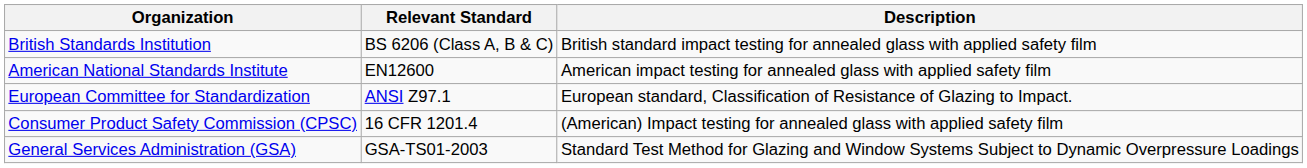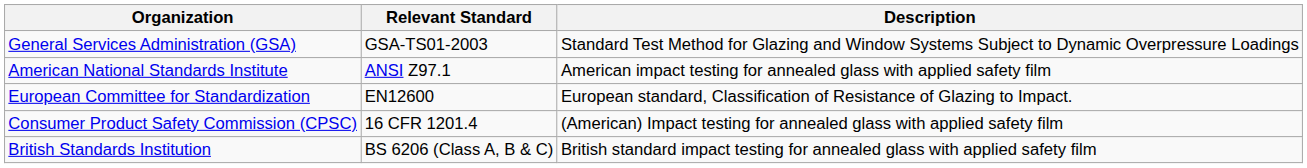rows swapped: British Standards Institution <-> General Services Administration (GSA)
American National Standards Institute | Relevant Standard: EN12600 -> ANSI Z97.1
European Committee for Standardization | Relevant Standard: ANSI Z97.1 -> EN12600
